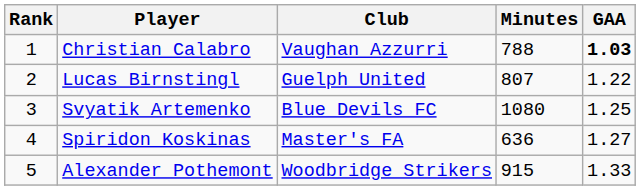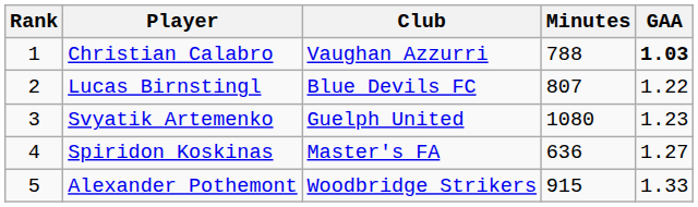Lucas Birnstingl | Club: Guelph United -> Blue Devils FC
Svyatik Artemenko | Club: Blue Devils FC -> Guelph United
Svyatik Artemenko | GAA: 1.25 -> 1.23
